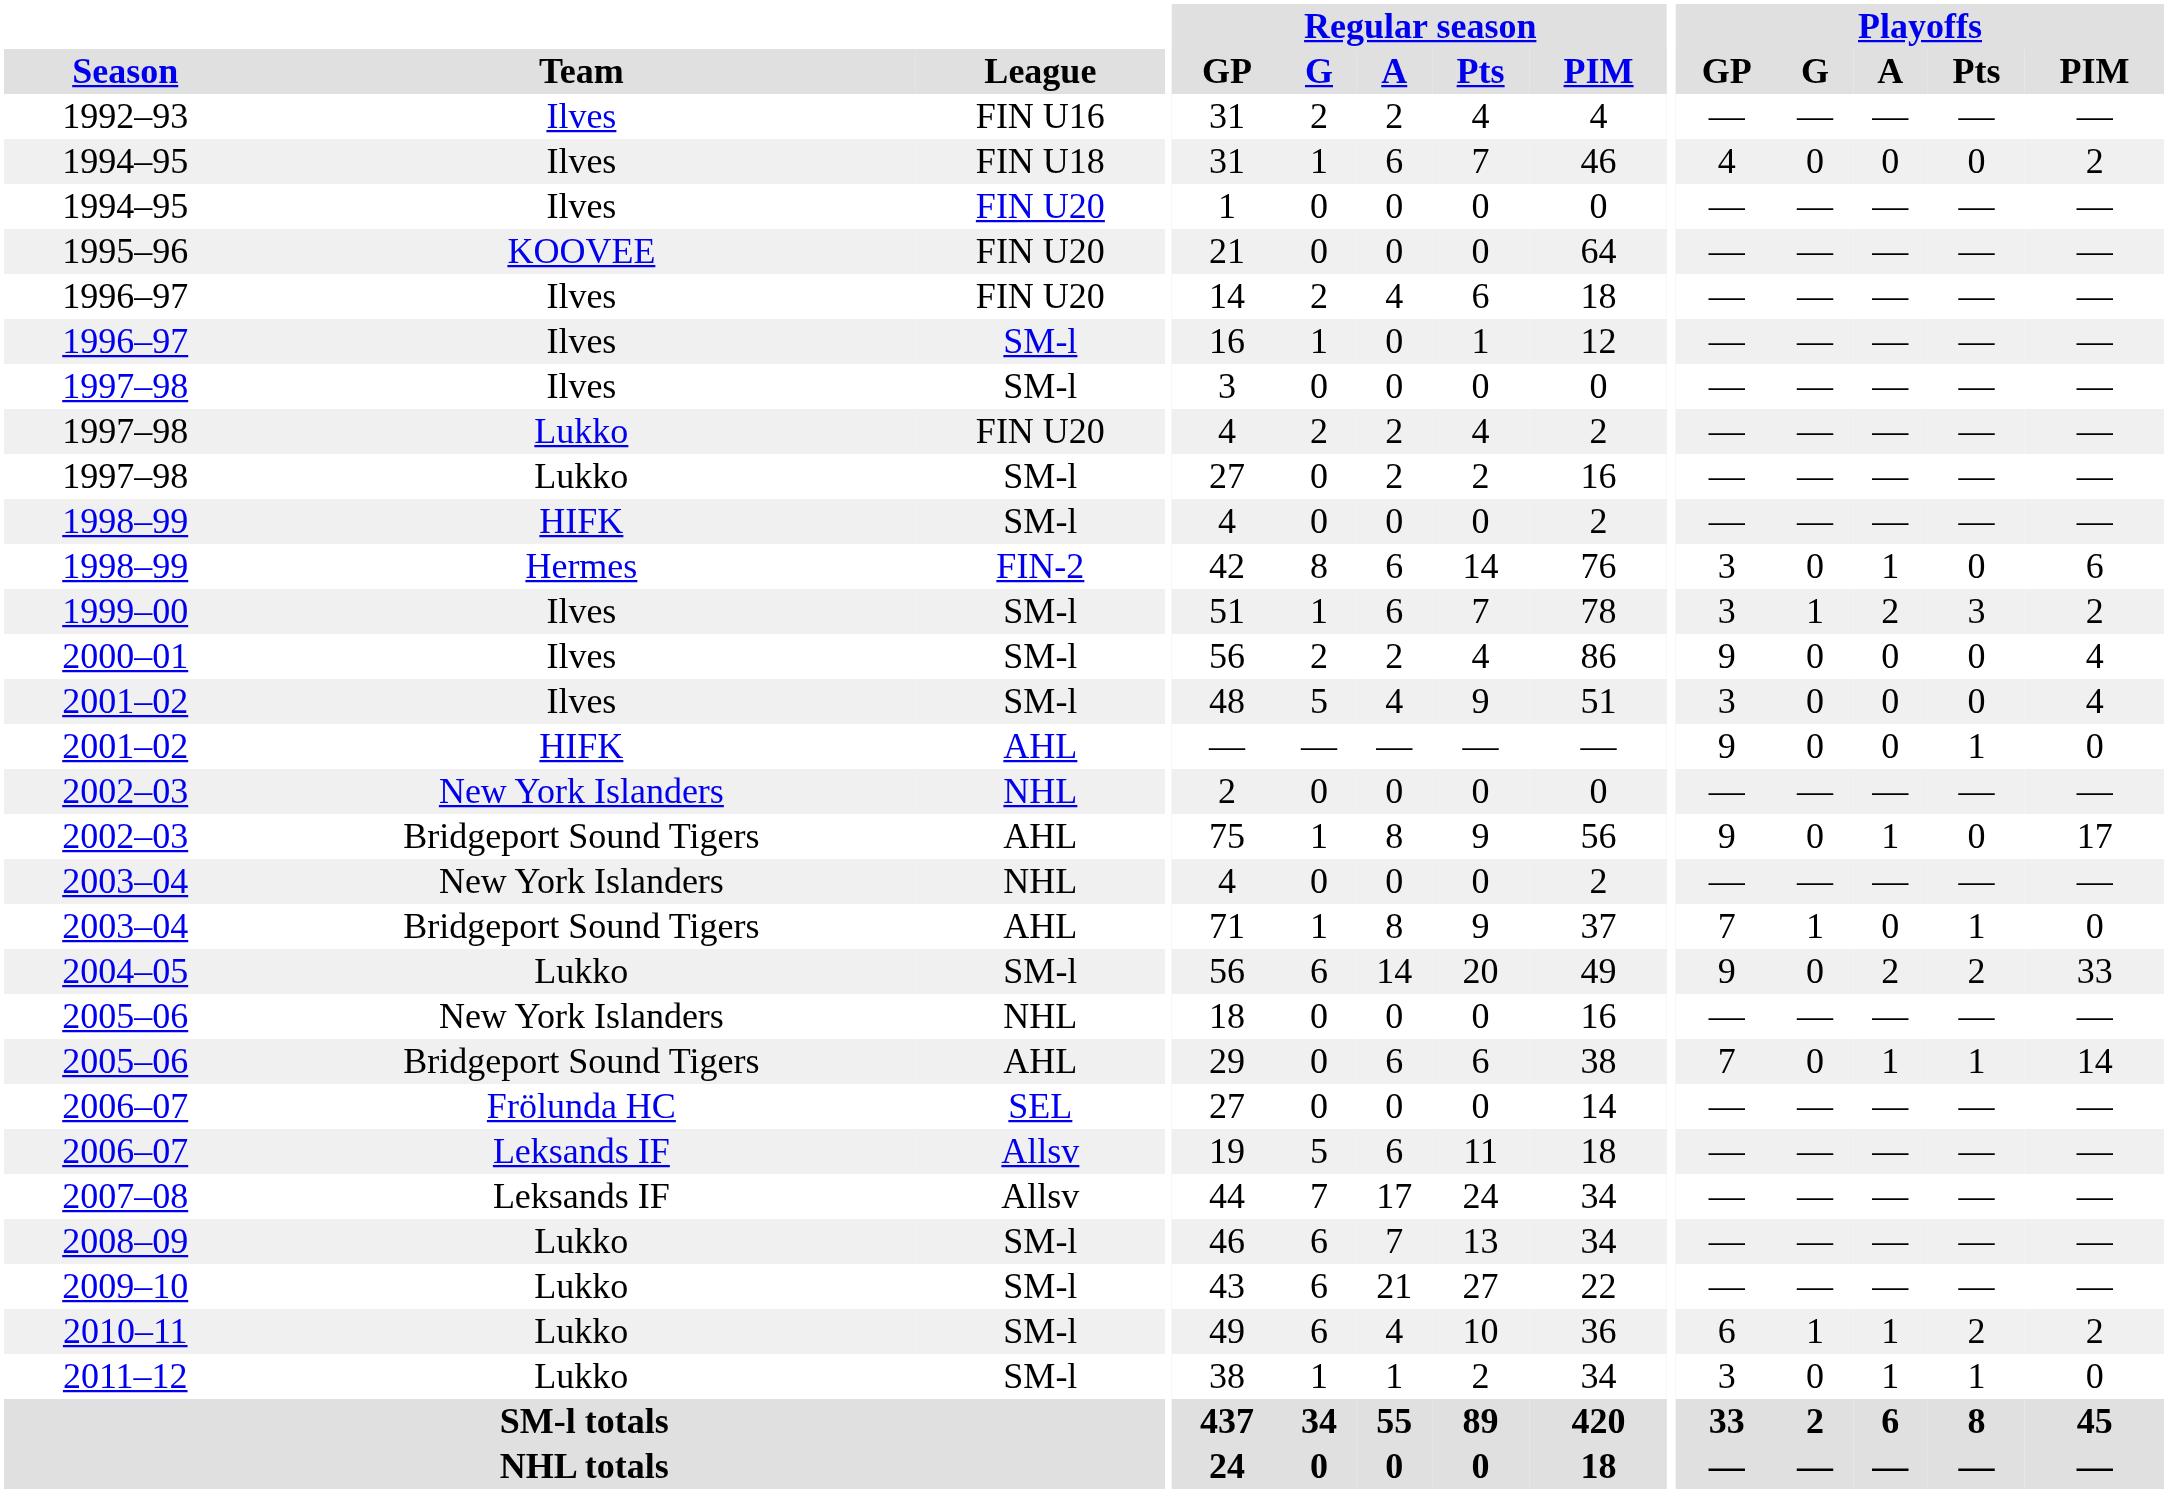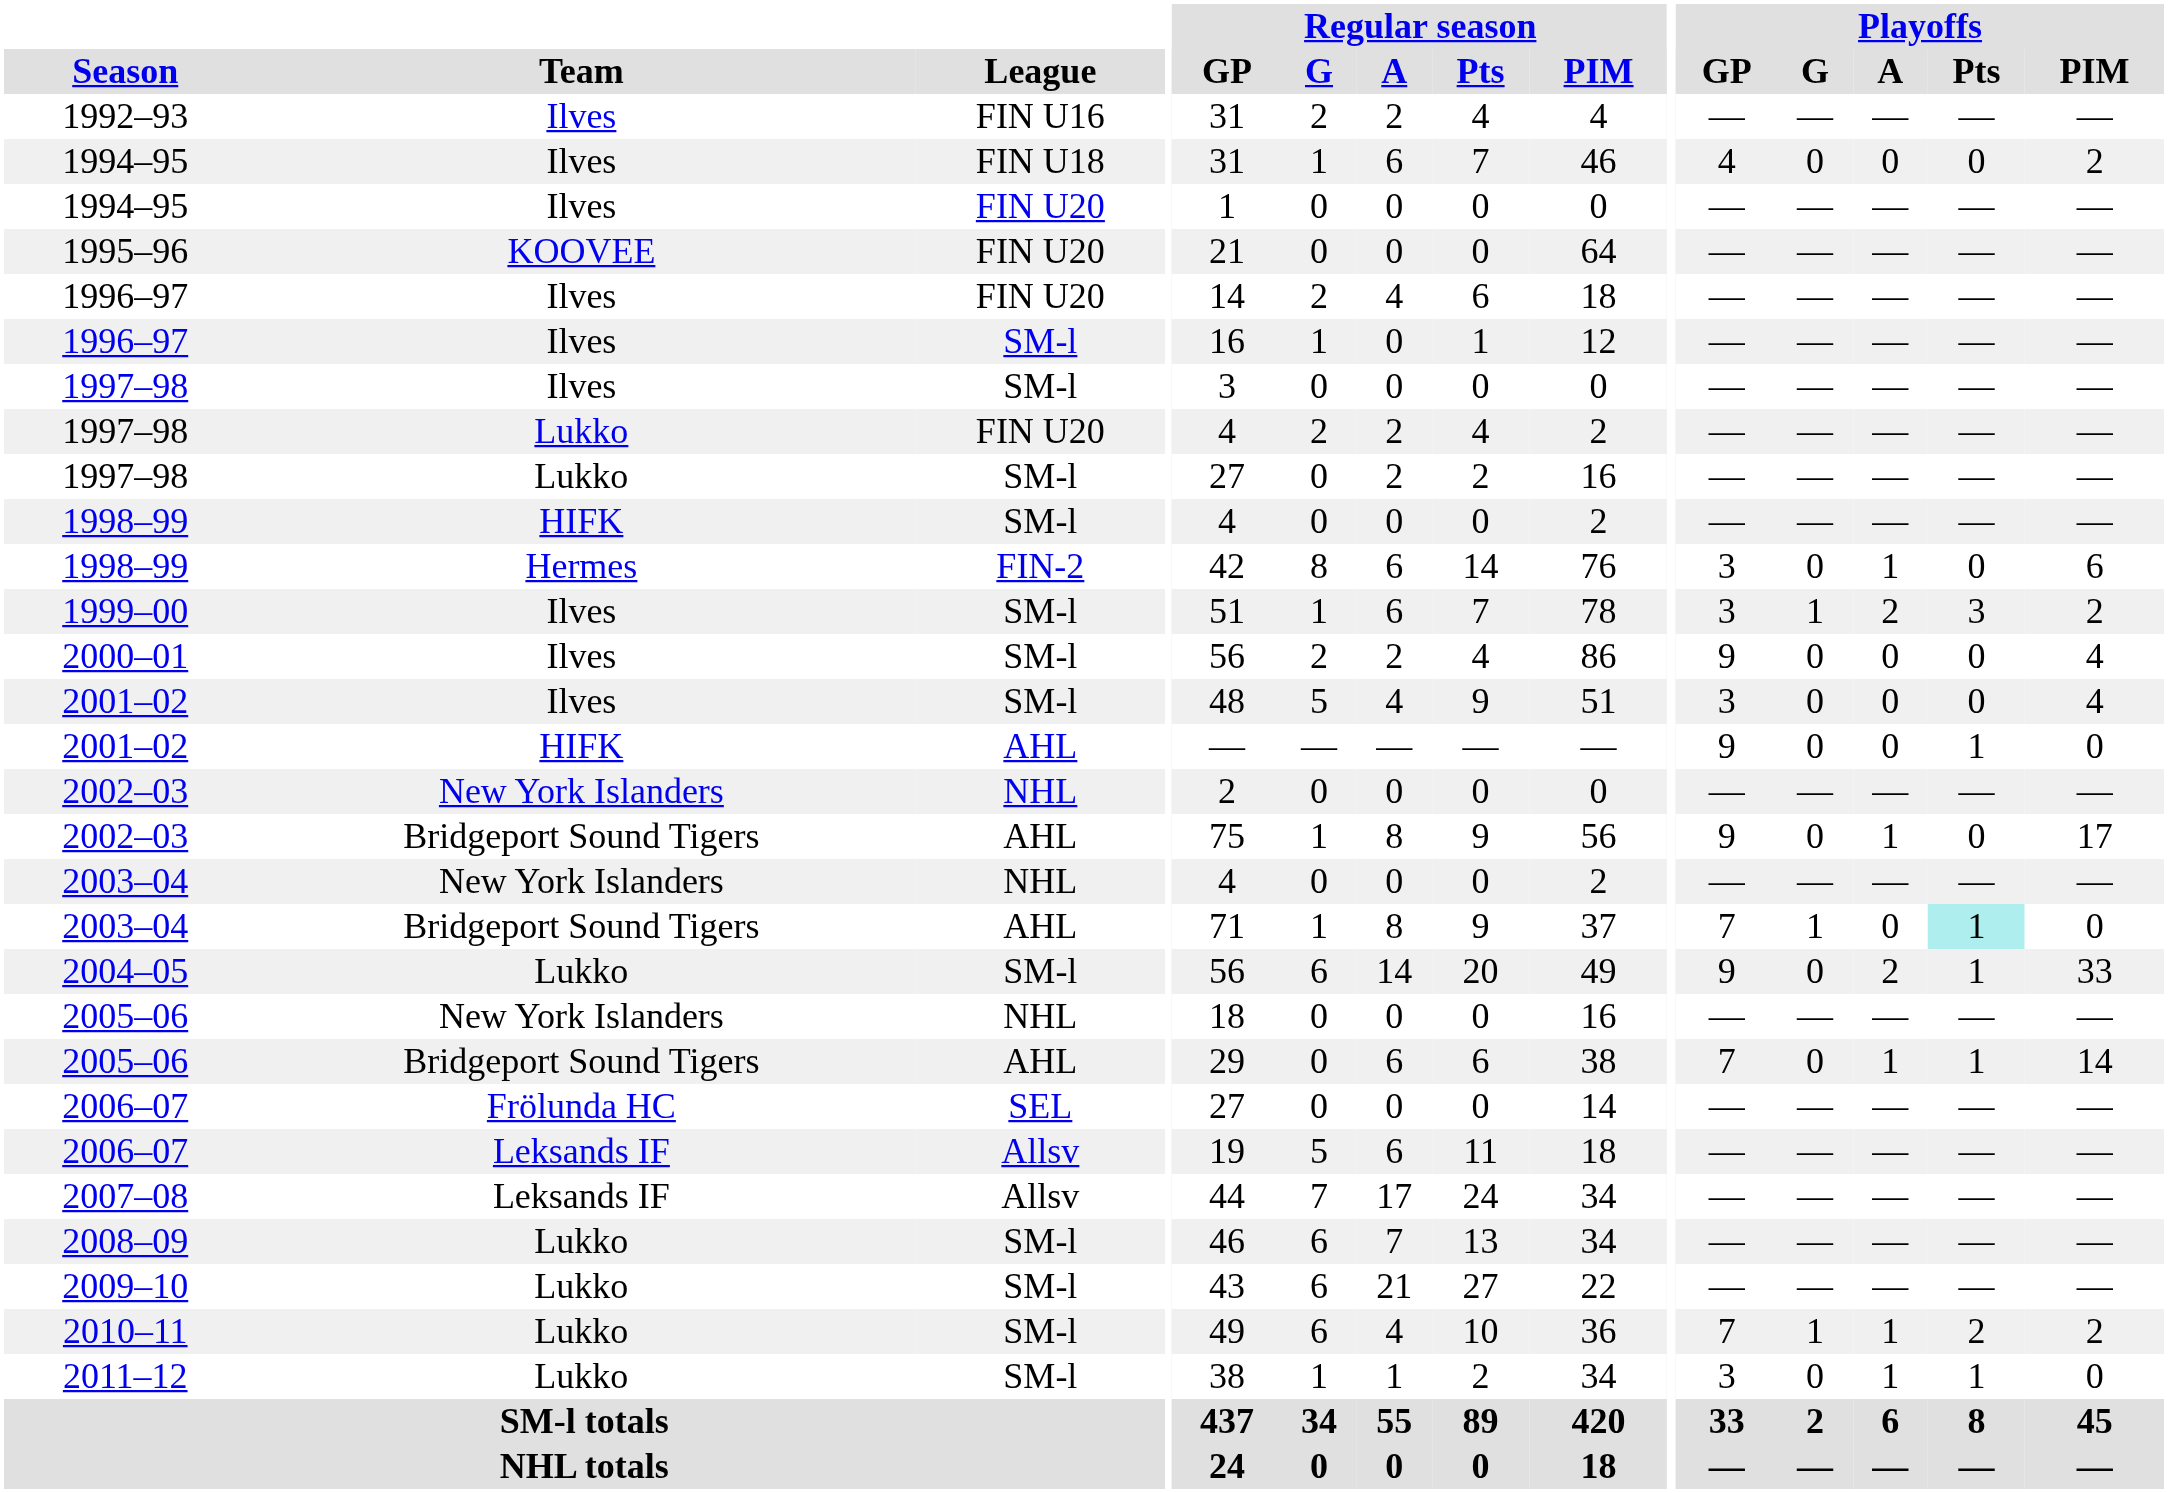2003–04 / AHL | Playoffs / Pts: no background -> paleturquoise background
2004–05 | Playoffs / Pts: 2 -> 1
2010–11 | Playoffs / GP: 6 -> 7
